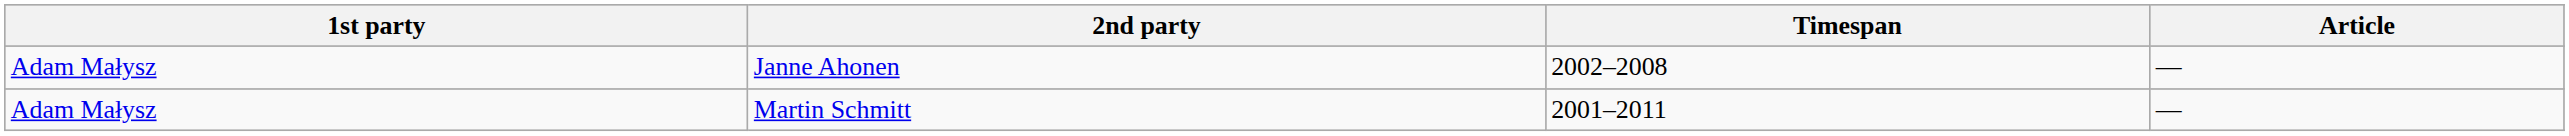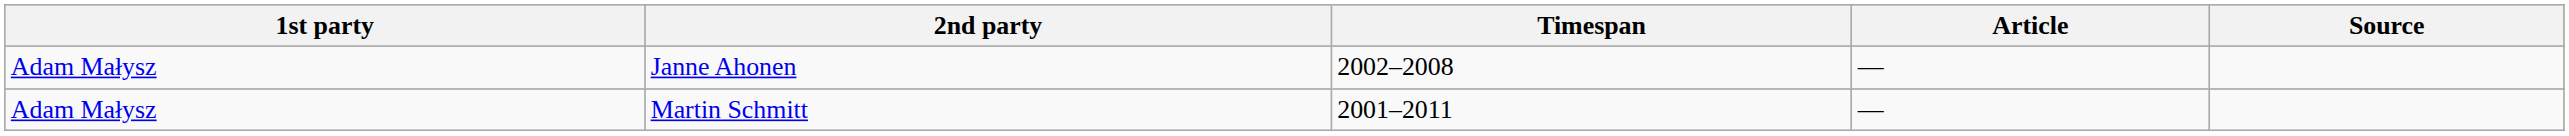+ column: Source
